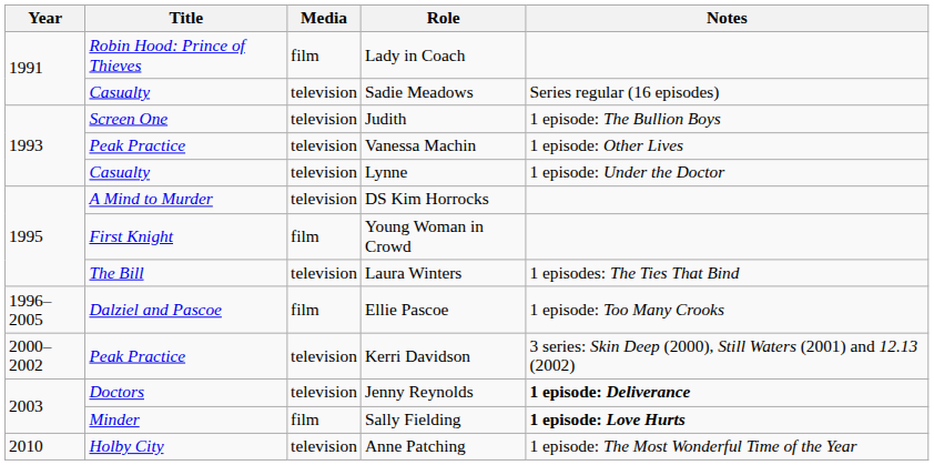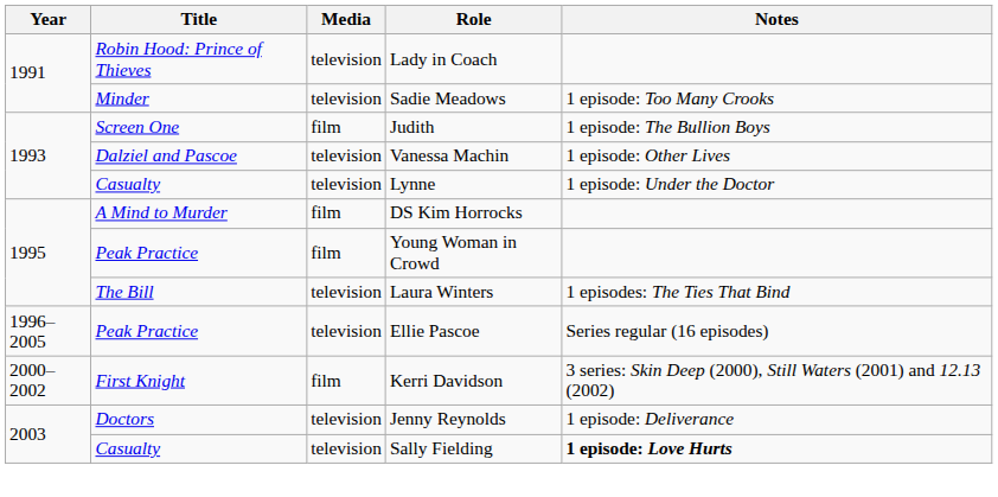Lady in Coach | Media: film -> television
Sadie Meadows | Title: Casualty -> Minder
Sadie Meadows | Notes: Series regular (16 episodes) -> 1 episode: Too Many Crooks
Judith | Media: television -> film
Vanessa Machin | Title: Peak Practice -> Dalziel and Pascoe
DS Kim Horrocks | Media: television -> film
Young Woman in Crowd | Title: First Knight -> Peak Practice
Ellie Pascoe | Title: Dalziel and Pascoe -> Peak Practice
Ellie Pascoe | Media: film -> television
Ellie Pascoe | Notes: 1 episode: Too Many Crooks -> Series regular (16 episodes)
Kerri Davidson | Title: Peak Practice -> First Knight
Kerri Davidson | Media: television -> film
Jenny Reynolds | Notes: bold -> normal
Sally Fielding | Title: Minder -> Casualty
Sally Fielding | Media: film -> television
- row: 2010 | Holby City | television | Anne Patching | 1 episode: The Most Wonderful Time of the Year
